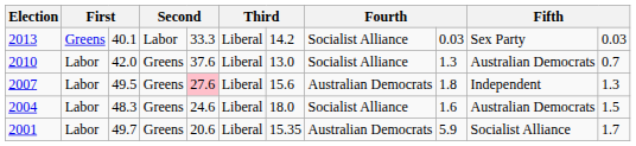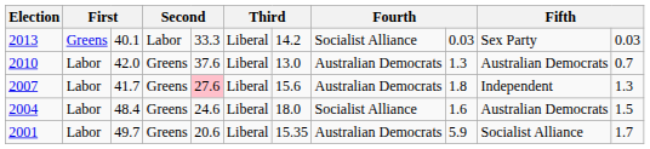2010 | column 8: Socialist Alliance -> Australian Democrats
2007 | column 3: 49.5 -> 41.7
2004 | column 3: 48.3 -> 48.4
